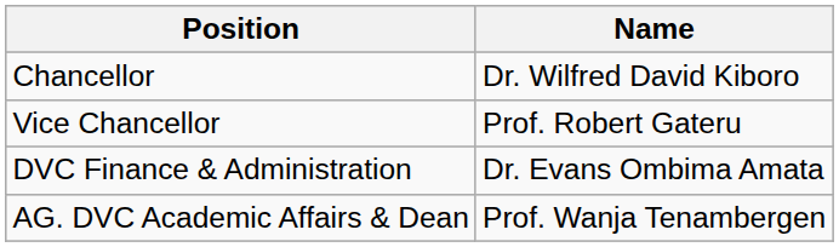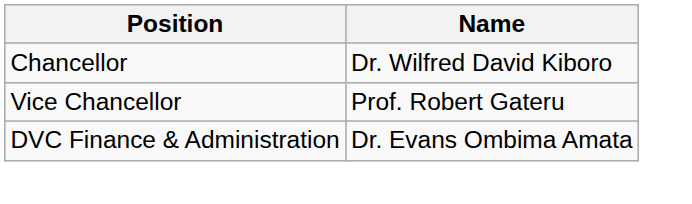- row: AG. DVC Academic Affairs & Dean | Prof. Wanja Tenambergen
